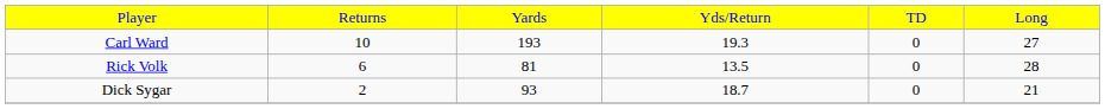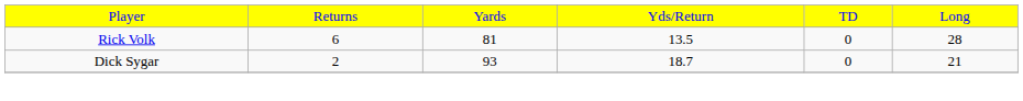- row: Carl Ward | 10 | 193 | 19.3 | 0 | 27
